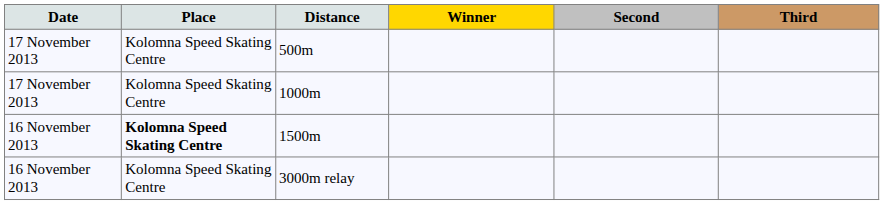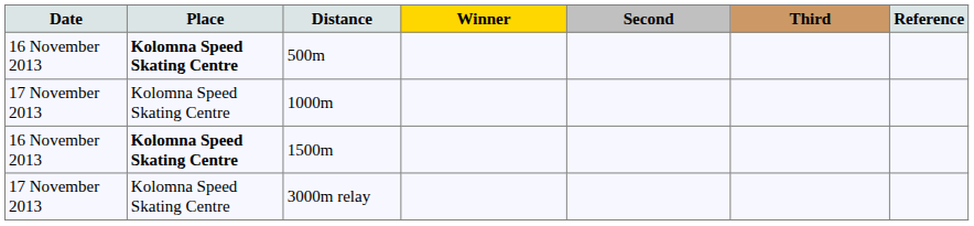+ column: Reference
500m | Date: 17 November 2013 -> 16 November 2013
500m | Place: normal -> bold
3000m relay | Date: 16 November 2013 -> 17 November 2013
